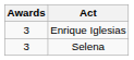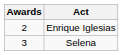Enrique Iglesias | Awards: 3 -> 2
